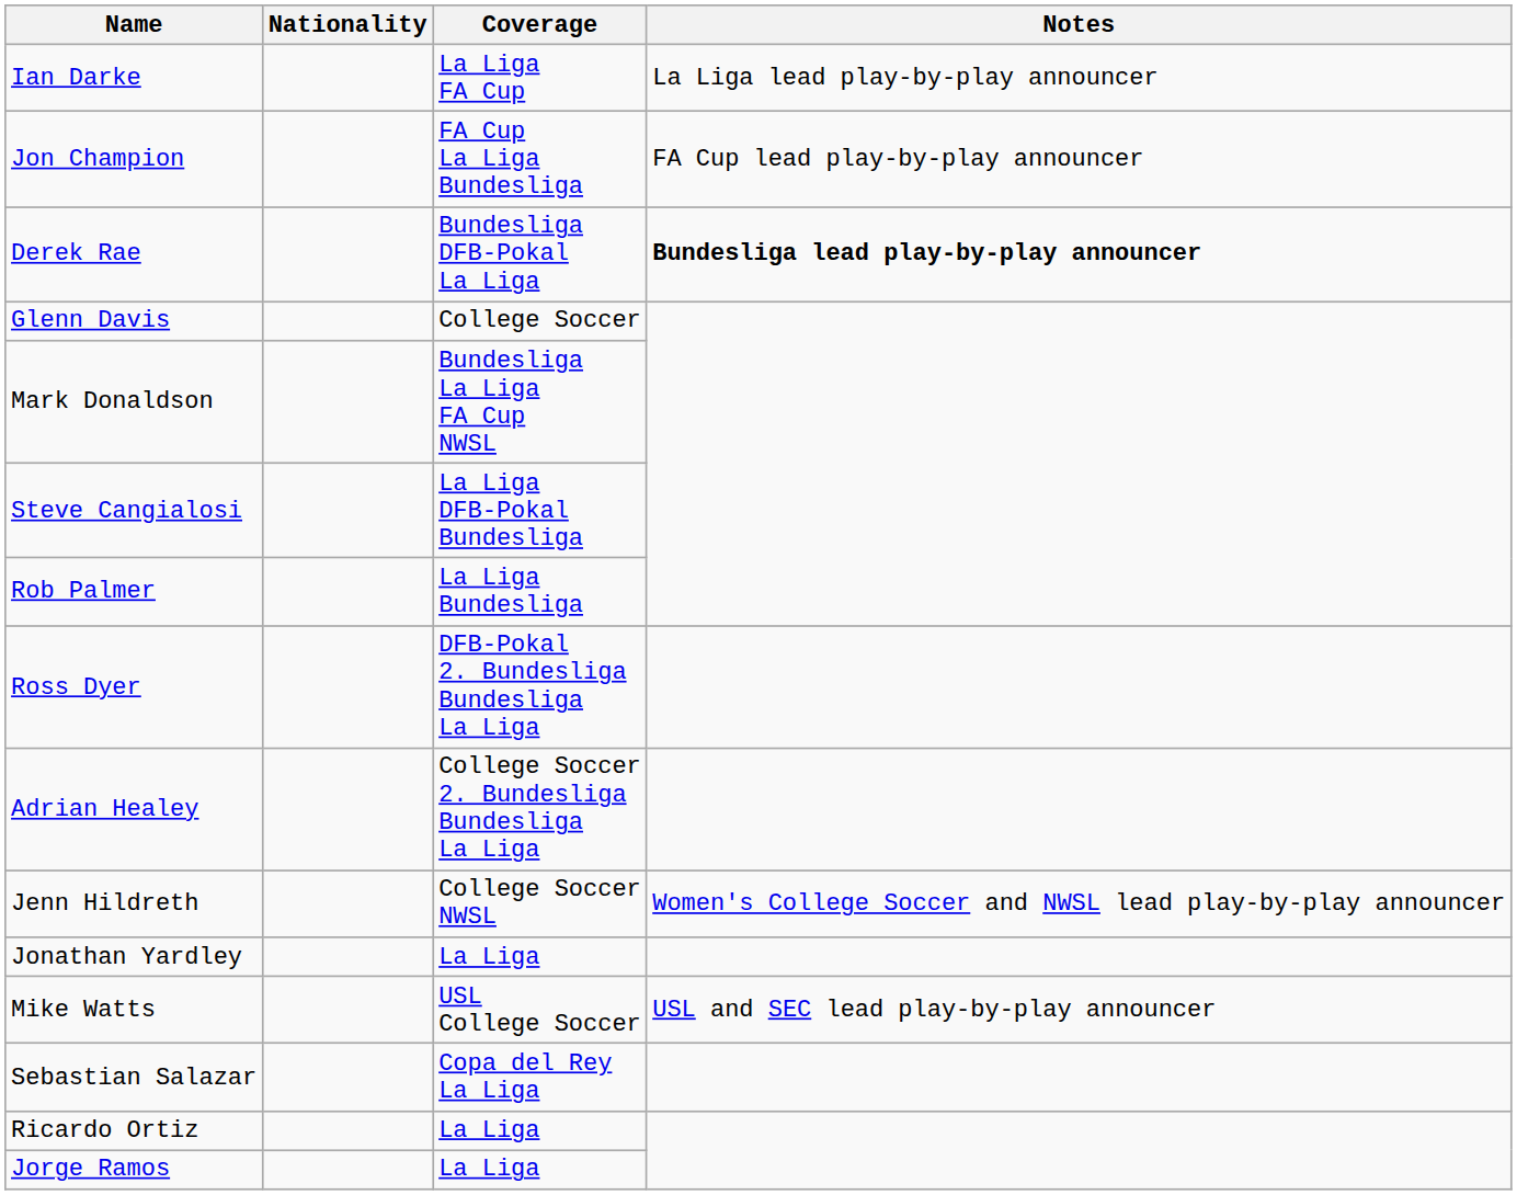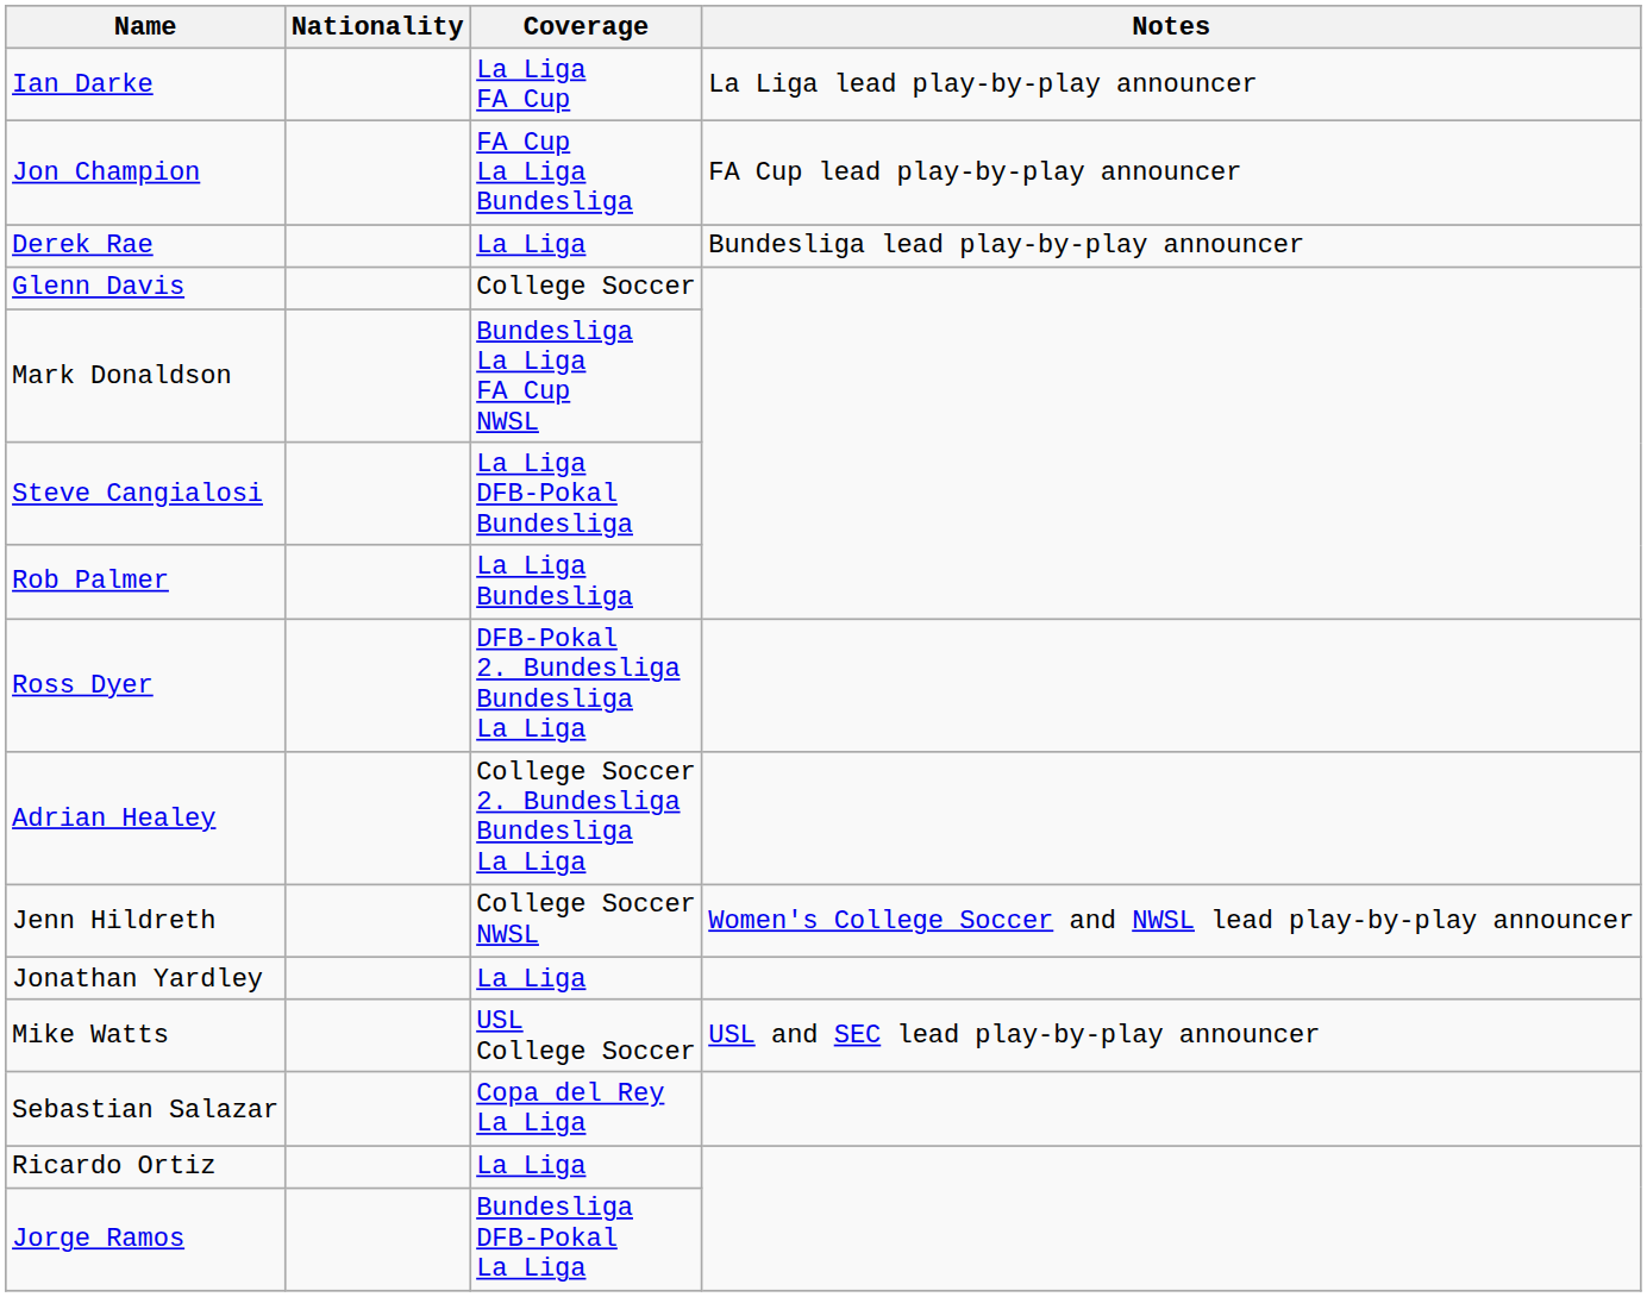Derek Rae | Coverage: Bundesliga DFB-Pokal La Liga -> La Liga
Derek Rae | Notes: bold -> normal
Jorge Ramos | Coverage: La Liga -> Bundesliga DFB-Pokal La Liga
